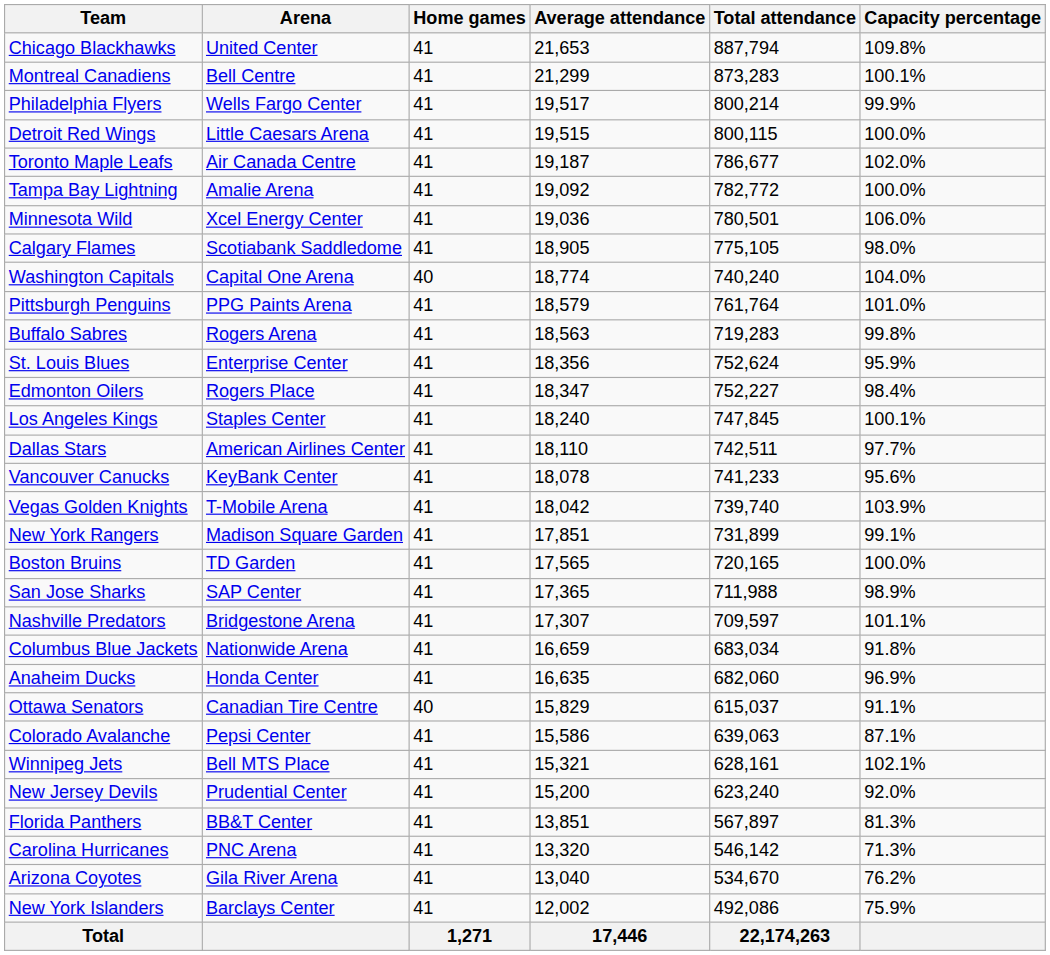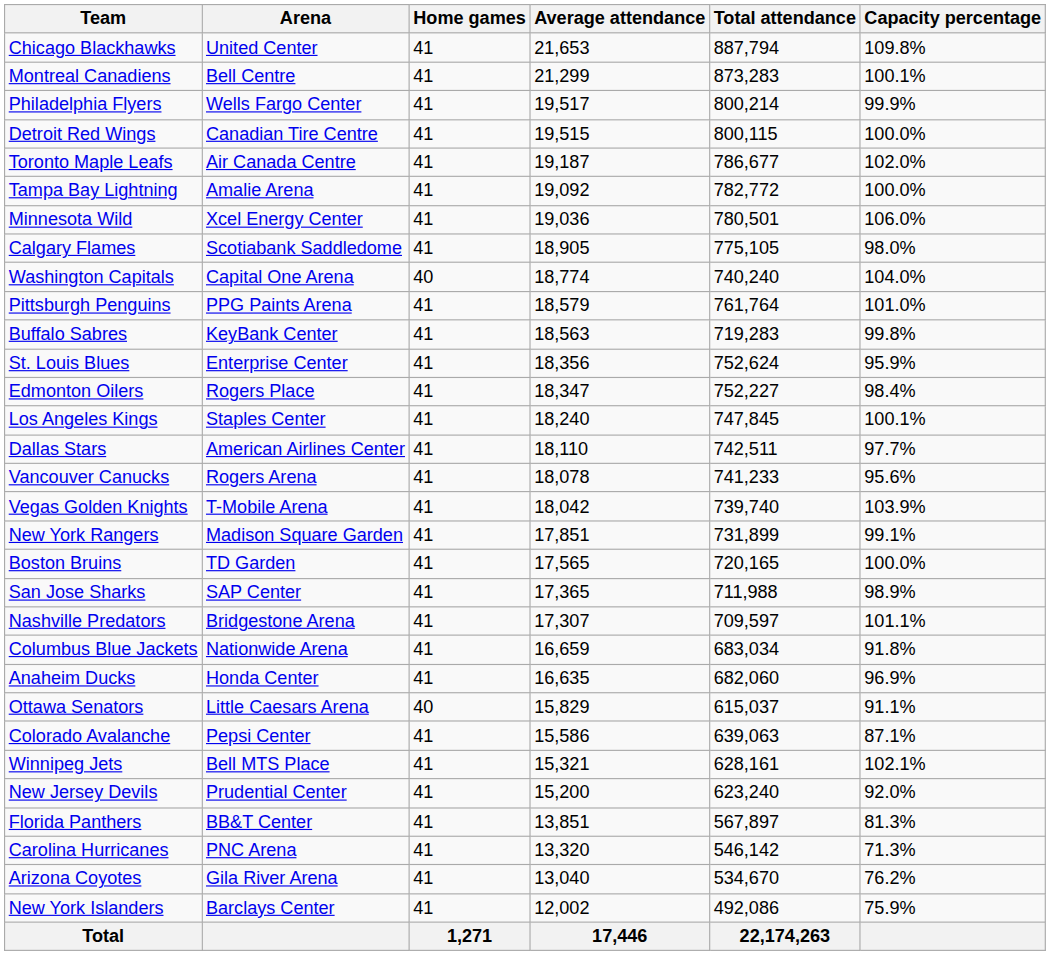Detroit Red Wings | Arena: Little Caesars Arena -> Canadian Tire Centre
Buffalo Sabres | Arena: Rogers Arena -> KeyBank Center
Vancouver Canucks | Arena: KeyBank Center -> Rogers Arena
Ottawa Senators | Arena: Canadian Tire Centre -> Little Caesars Arena
